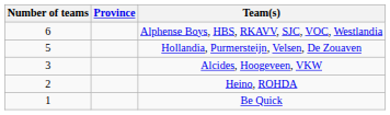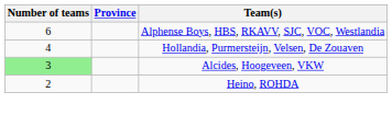Hollandia, Purmersteijn, Velsen, De Zouaven | Number of teams: 5 -> 4
Alcides, Hoogeveen, VKW | Number of teams: no background -> lightgreen background
- row: 1 | Be Quick
